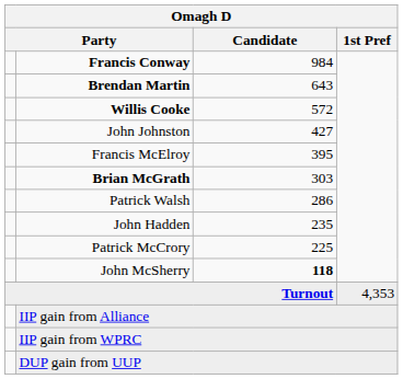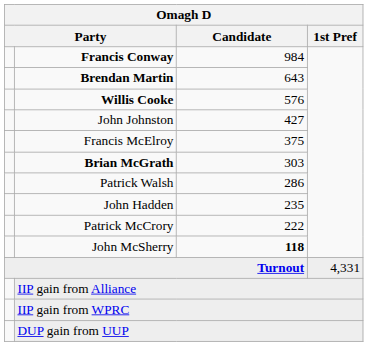Willis Cooke | Omagh D / Candidate: 572 -> 576
Francis McElroy | Omagh D / Candidate: 395 -> 375
Patrick McCrory | Omagh D / Candidate: 225 -> 222
Turnout | Omagh D / 1st Pref: 4,353 -> 4,331
